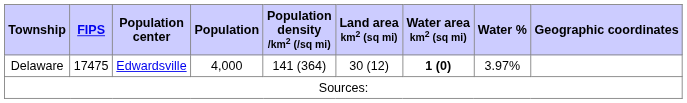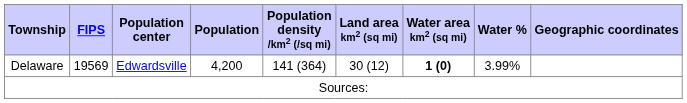Delaware | FIPS: 17475 -> 19569
Delaware | Population: 4,000 -> 4,200
Delaware | Water %: 3.97% -> 3.99%
